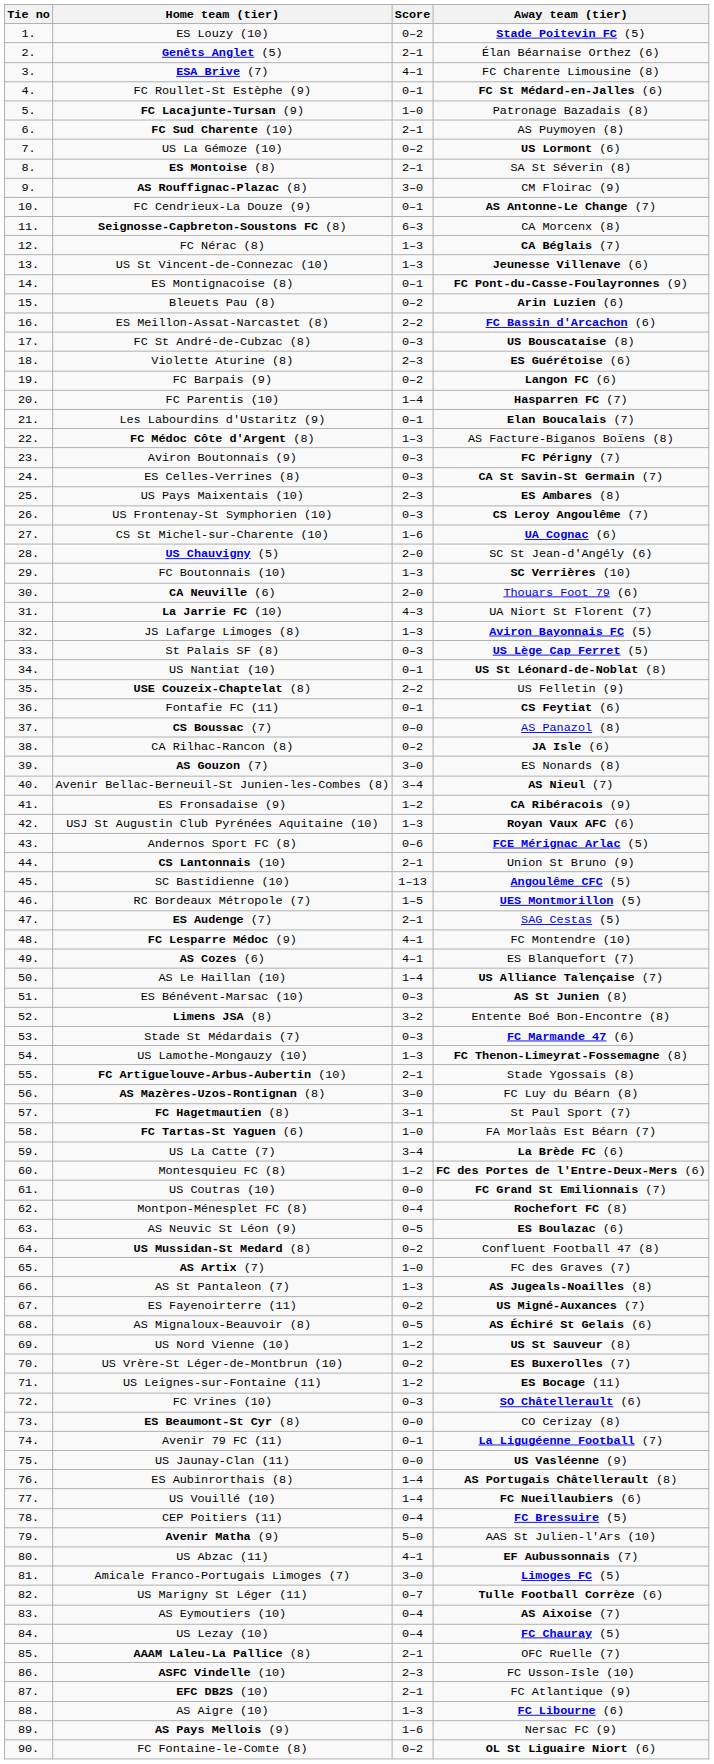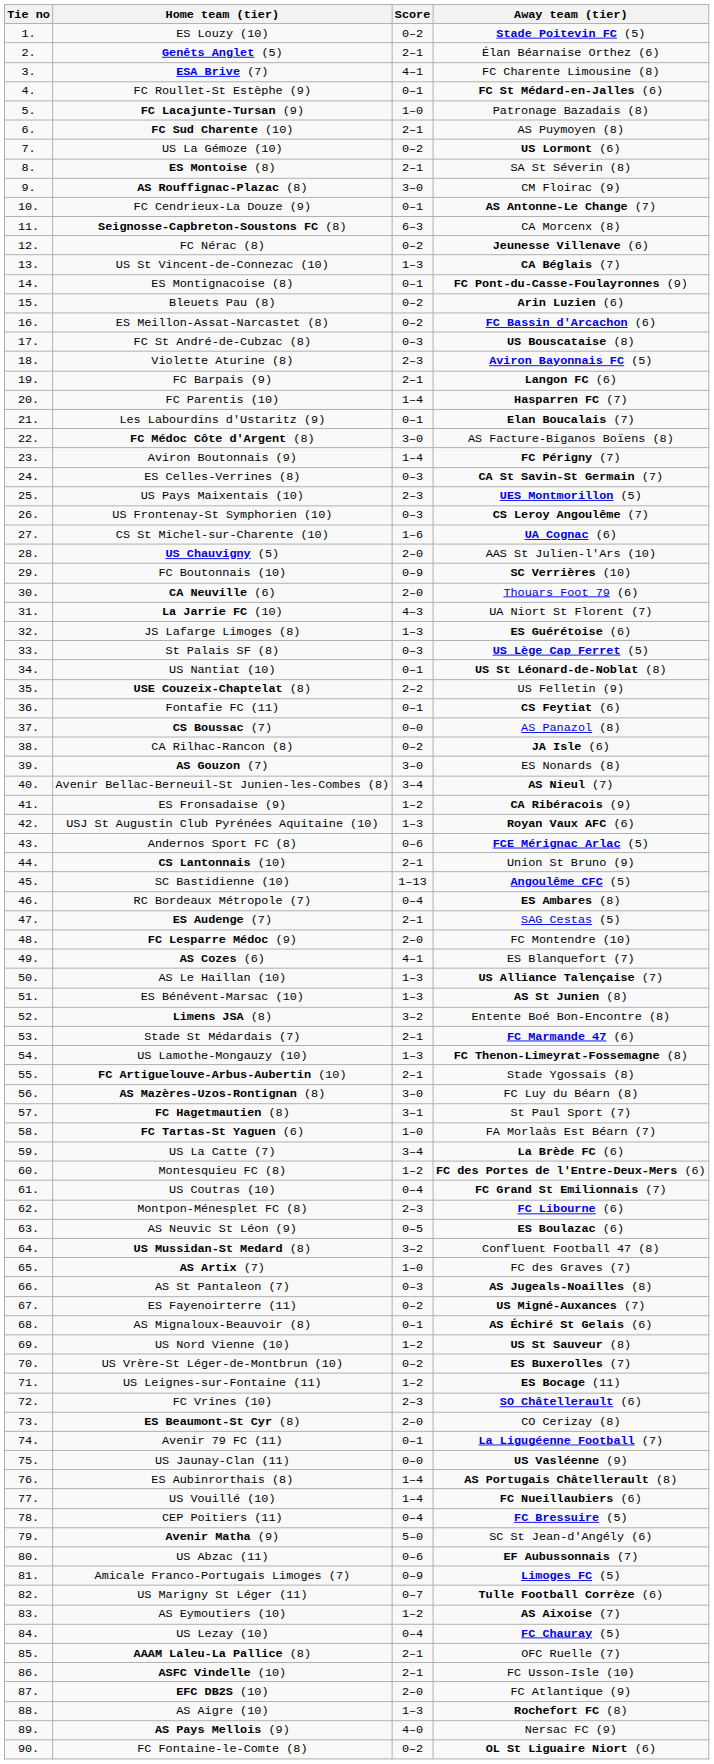FC Nérac (8) | Score: 1–3 -> 0–2
FC Nérac (8) | Away team (tier): CA Béglais (7) -> Jeunesse Villenave (6)
US St Vincent-de-Connezac (10) | Away team (tier): Jeunesse Villenave (6) -> CA Béglais (7)
ES Meillon-Assat-Narcastet (8) | Score: 2–2 -> 0–2
Violette Aturine (8) | Away team (tier): ES Guérétoise (6) -> Aviron Bayonnais FC (5)
FC Barpais (9) | Score: 0–2 -> 2–1
FC Médoc Côte d'Argent (8) | Score: 1–3 -> 3–0
Aviron Boutonnais (9) | Score: 0–3 -> 1–4
US Pays Maixentais (10) | Away team (tier): ES Ambares (8) -> UES Montmorillon (5)
US Chauvigny (5) | Away team (tier): SC St Jean-d'Angély (6) -> AAS St Julien-l'Ars (10)
FC Boutonnais (10) | Score: 1–3 -> 0–9
JS Lafarge Limoges (8) | Away team (tier): Aviron Bayonnais FC (5) -> ES Guérétoise (6)
RC Bordeaux Métropole (7) | Score: 1–5 -> 0–4
RC Bordeaux Métropole (7) | Away team (tier): UES Montmorillon (5) -> ES Ambares (8)
FC Lesparre Médoc (9) | Score: 4–1 -> 2–0
AS Le Haillan (10) | Score: 1–4 -> 1–3
ES Bénévent-Marsac (10) | Score: 0–3 -> 1–3
Stade St Médardais (7) | Score: 0–3 -> 2–1
US Coutras (10) | Score: 0–0 -> 0–4
Montpon-Ménesplet FC (8) | Score: 0–4 -> 2–3
Montpon-Ménesplet FC (8) | Away team (tier): Rochefort FC (8) -> FC Libourne (6)
US Mussidan-St Medard (8) | Score: 0–2 -> 3–2
AS St Pantaleon (7) | Score: 1–3 -> 0–3
AS Mignaloux-Beauvoir (8) | Score: 0–5 -> 0–1
FC Vrines (10) | Score: 0–3 -> 2–3
ES Beaumont-St Cyr (8) | Score: 0–0 -> 2–0
Avenir Matha (9) | Away team (tier): AAS St Julien-l'Ars (10) -> SC St Jean-d'Angély (6)
US Abzac (11) | Score: 4–1 -> 0–6
Amicale Franco-Portugais Limoges (7) | Score: 3–0 -> 0–9
AS Eymoutiers (10) | Score: 0–4 -> 1–2
ASFC Vindelle (10) | Score: 2–3 -> 2–1
EFC DB2S (10) | Score: 2–1 -> 2–0
AS Aigre (10) | Away team (tier): FC Libourne (6) -> Rochefort FC (8)
AS Pays Mellois (9) | Score: 1–6 -> 4–0
